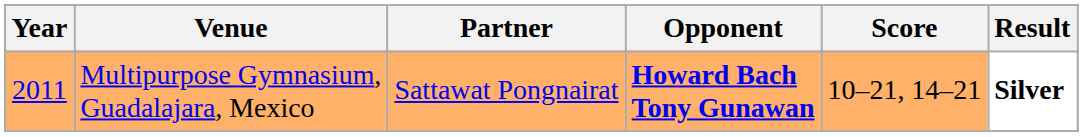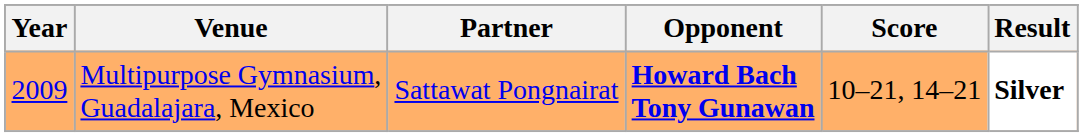Multipurpose Gymnasium, Guadalajara, Mexico | Year: 2011 -> 2009
